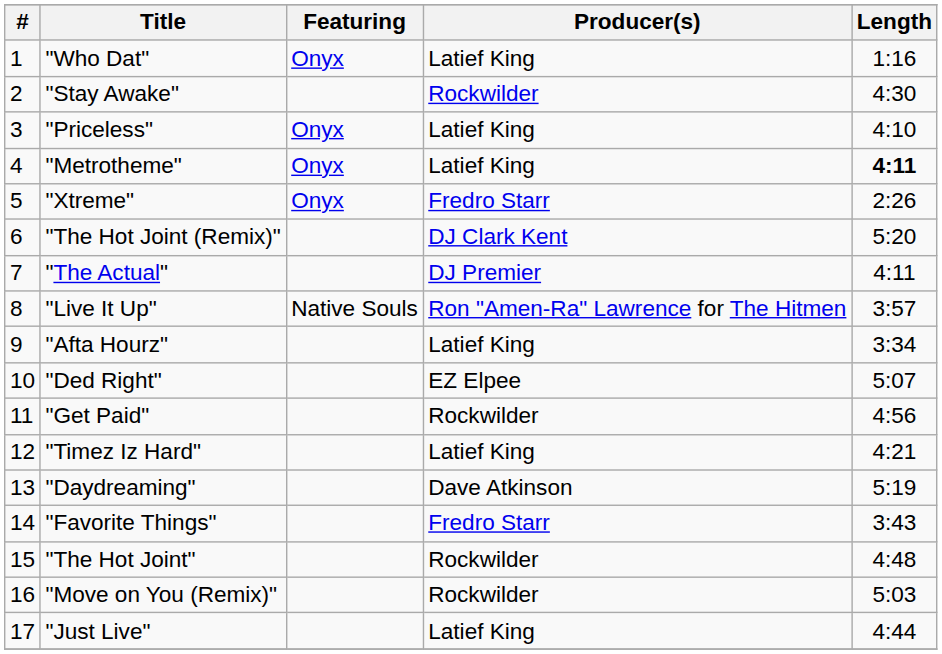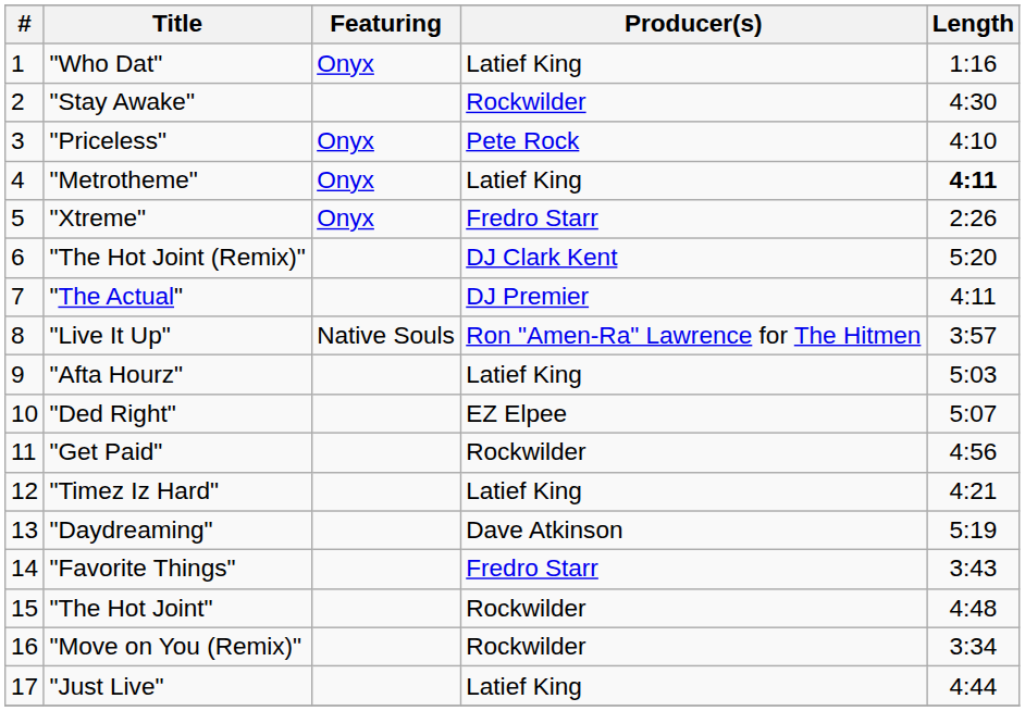"Priceless" | Producer(s): Latief King -> Pete Rock
"Afta Hourz" | Length: 3:34 -> 5:03
"Move on You (Remix)" | Length: 5:03 -> 3:34
